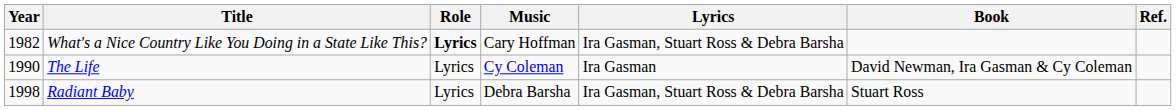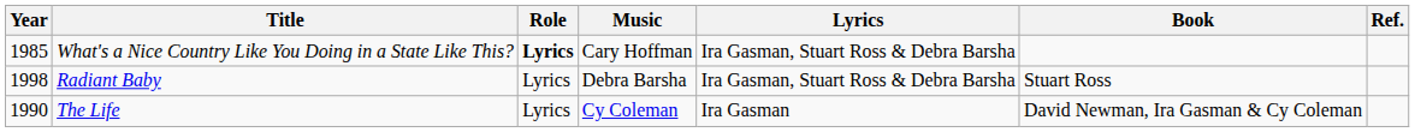What's a Nice Country Like You Doing in a State Like This? | Year: 1982 -> 1985
rows swapped: The Life <-> Radiant Baby
